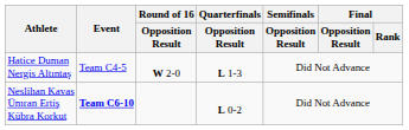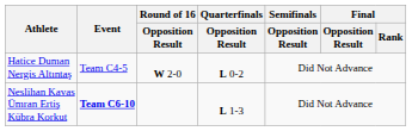Hatice Duman Nergis Altıntaş | Quarterfinals / Opposition Result: L 1-3 -> L 0-2
Neslihan Kavas Ümran Ertiş Kübra Korkut | Quarterfinals / Opposition Result: L 0-2 -> L 1-3
